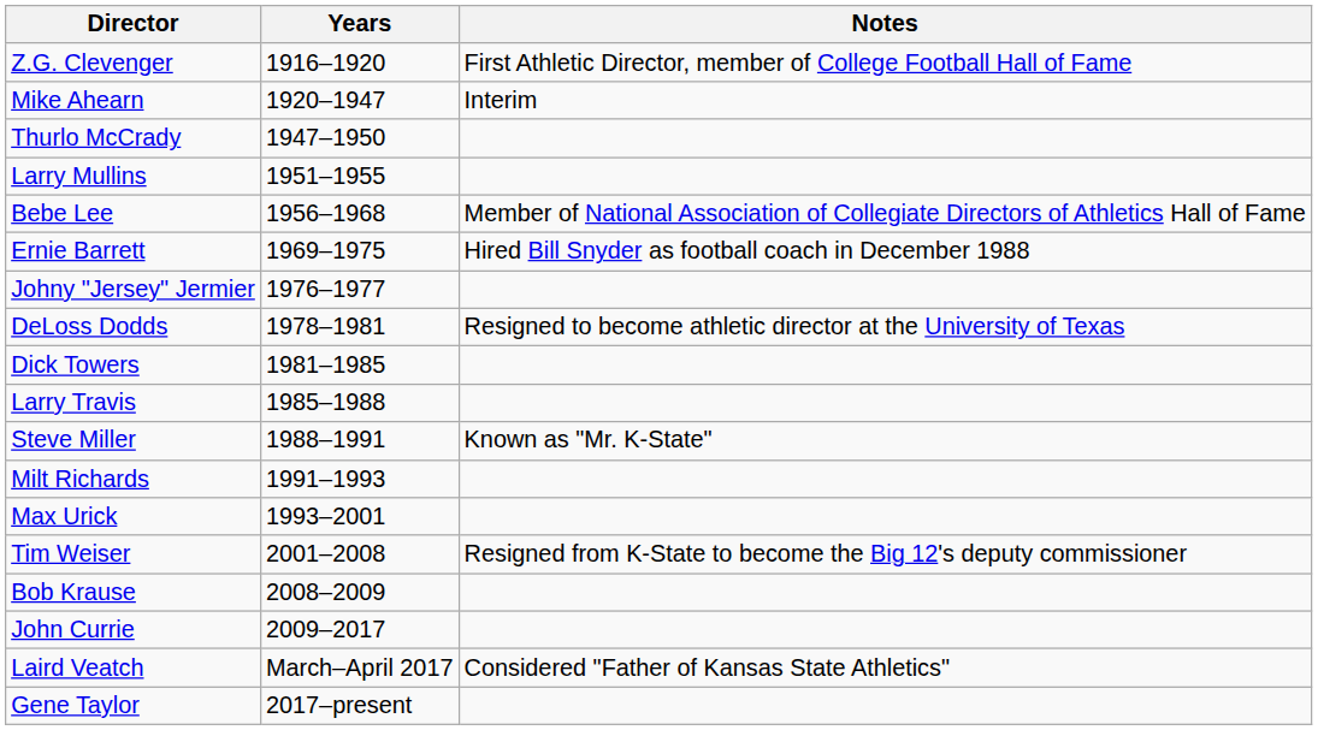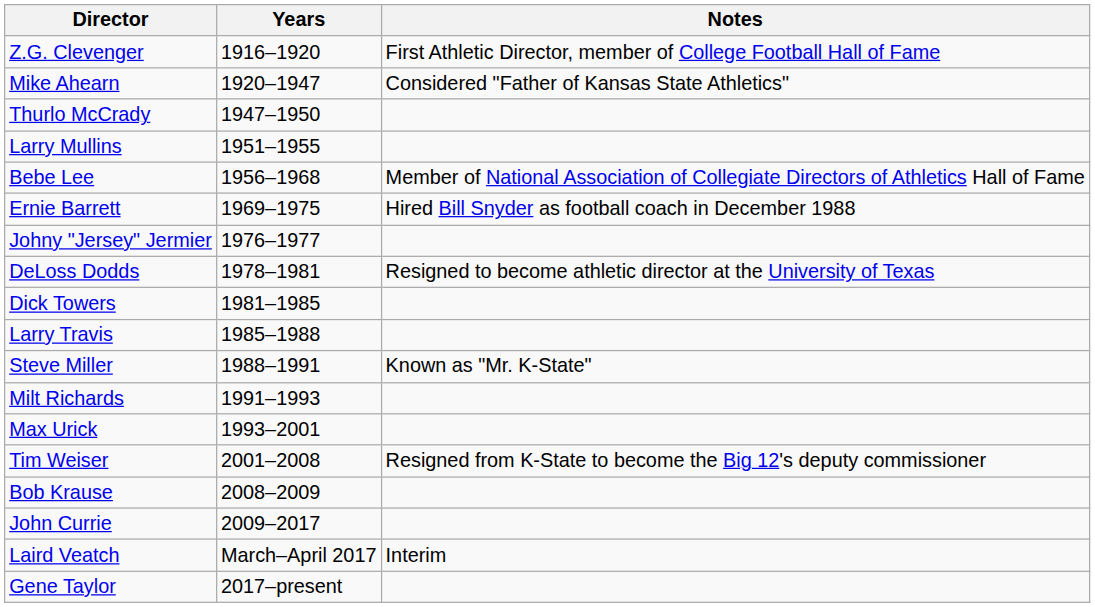Mike Ahearn | Notes: Interim -> Considered "Father of Kansas State Athletics"
Laird Veatch | Notes: Considered "Father of Kansas State Athletics" -> Interim
